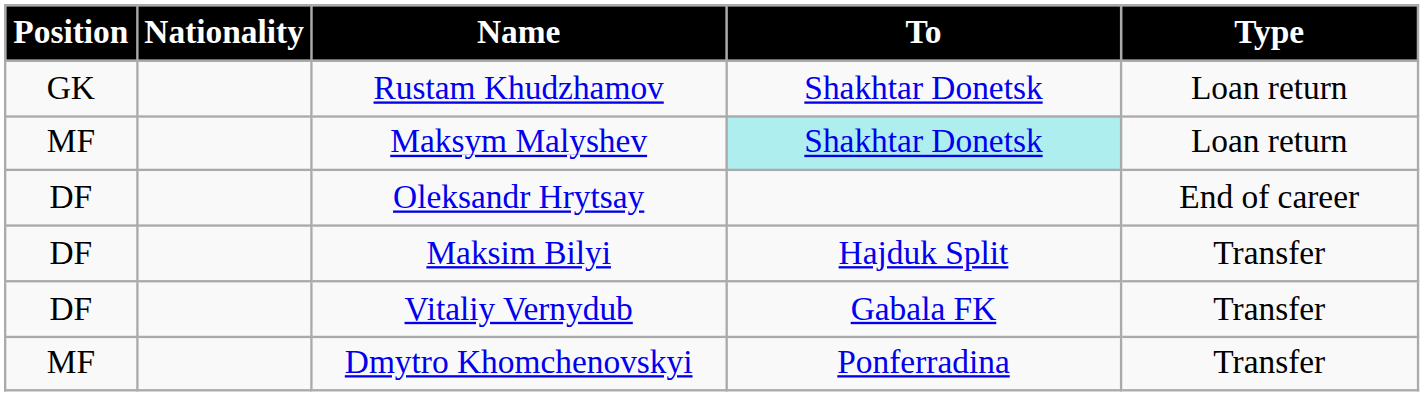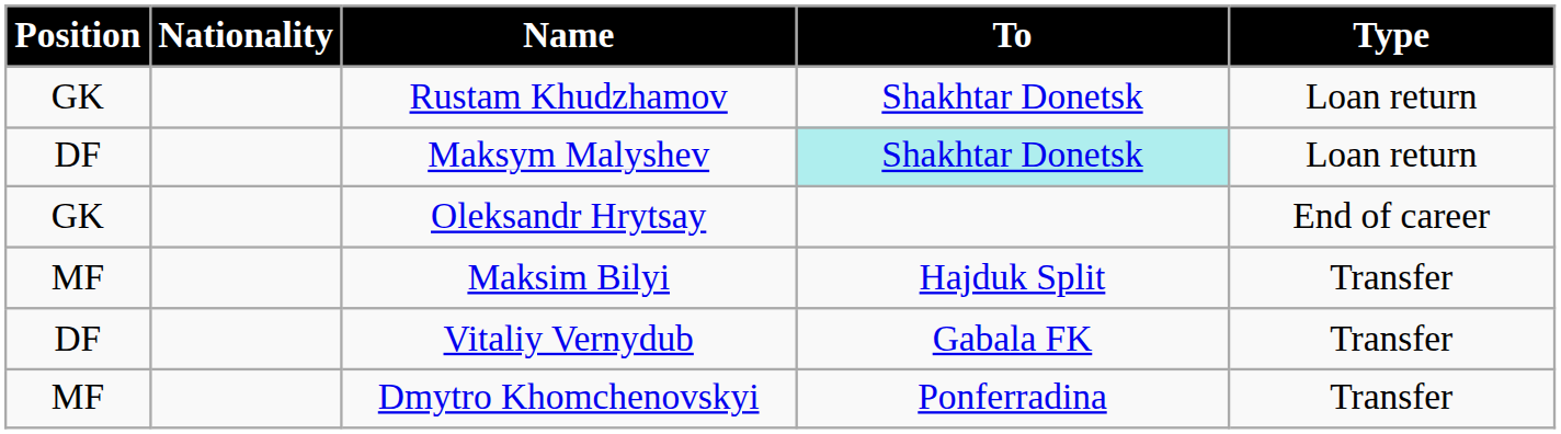Maksym Malyshev | Position: MF -> DF
Oleksandr Hrytsay | Position: DF -> GK
Maksim Bilyi | Position: DF -> MF
